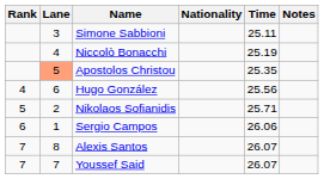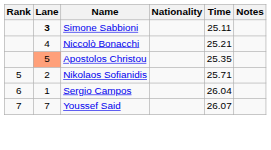Simone Sabbioni | Lane: normal -> bold
Niccolò Bonacchi | Time: 25.19 -> 25.21
- row: 4 | 6 | Hugo González | 25.56
Sergio Campos | Time: 26.06 -> 26.04
- row: 7 | 8 | Alexis Santos | 26.07
